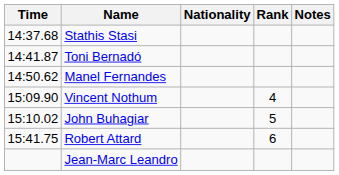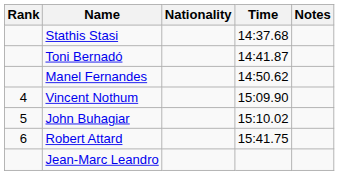columns swapped: Rank <-> Time
